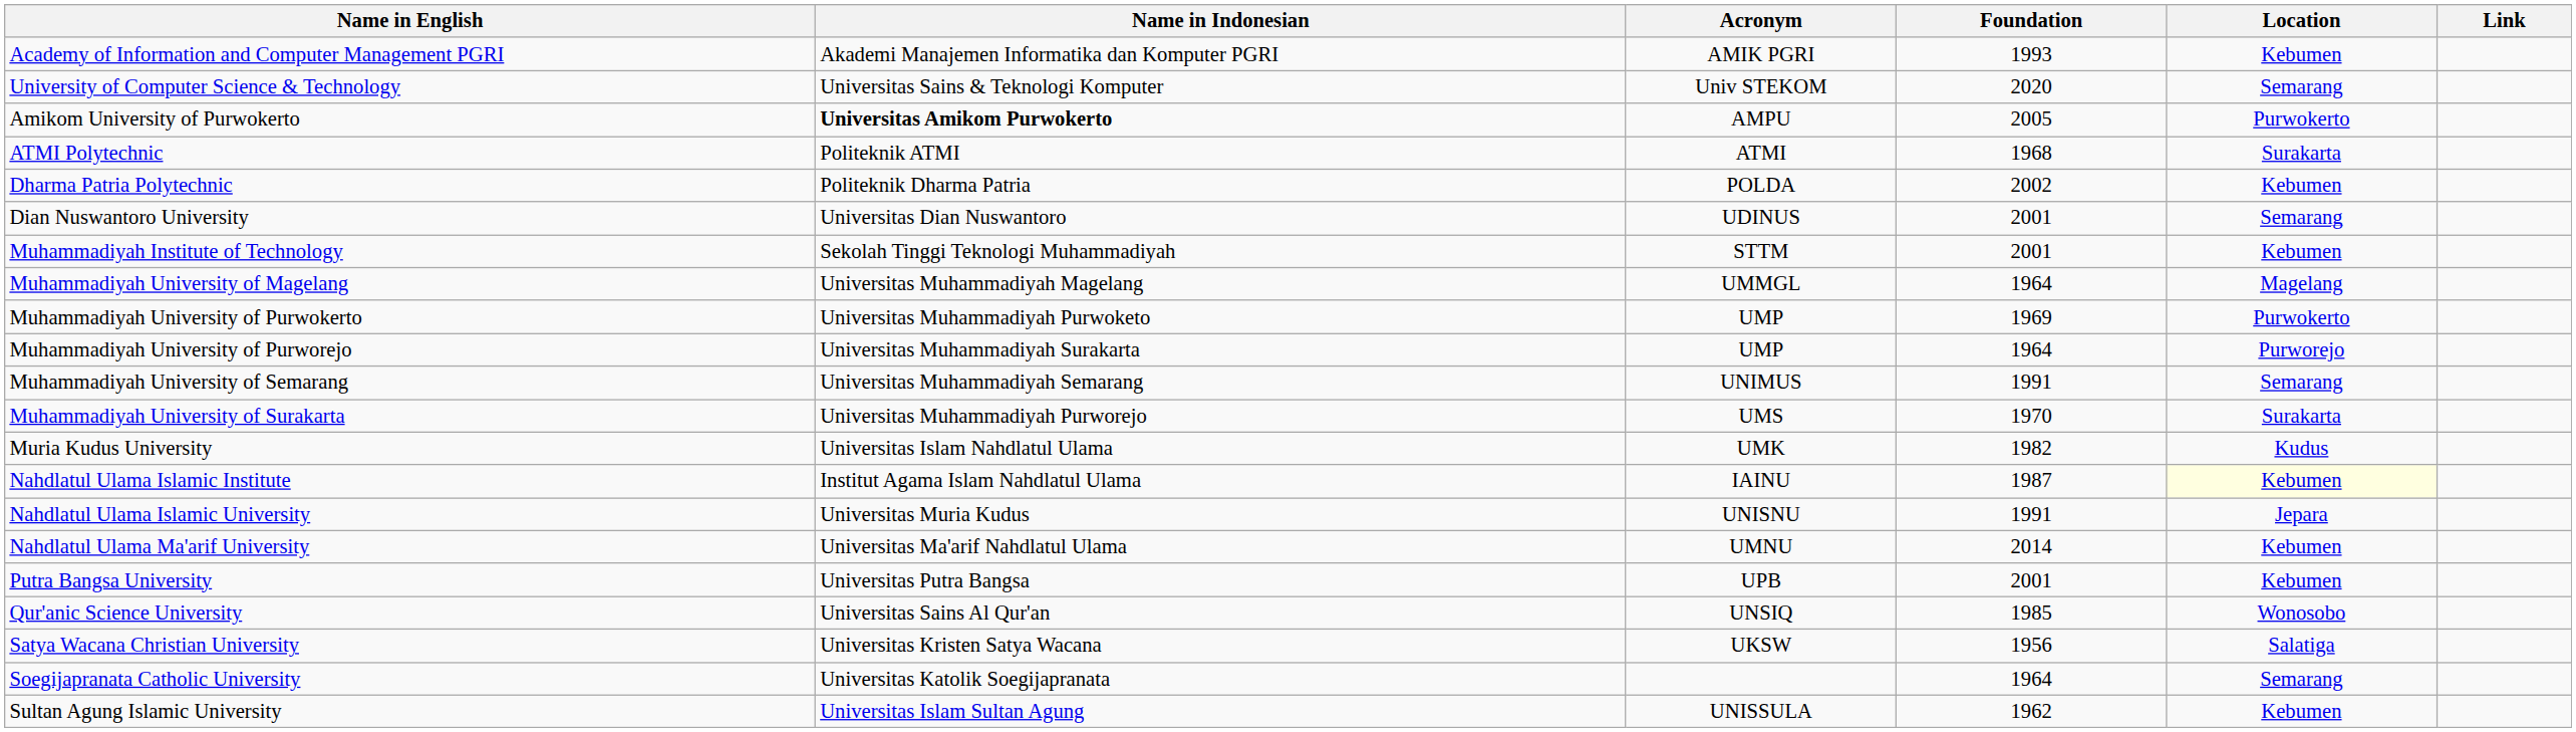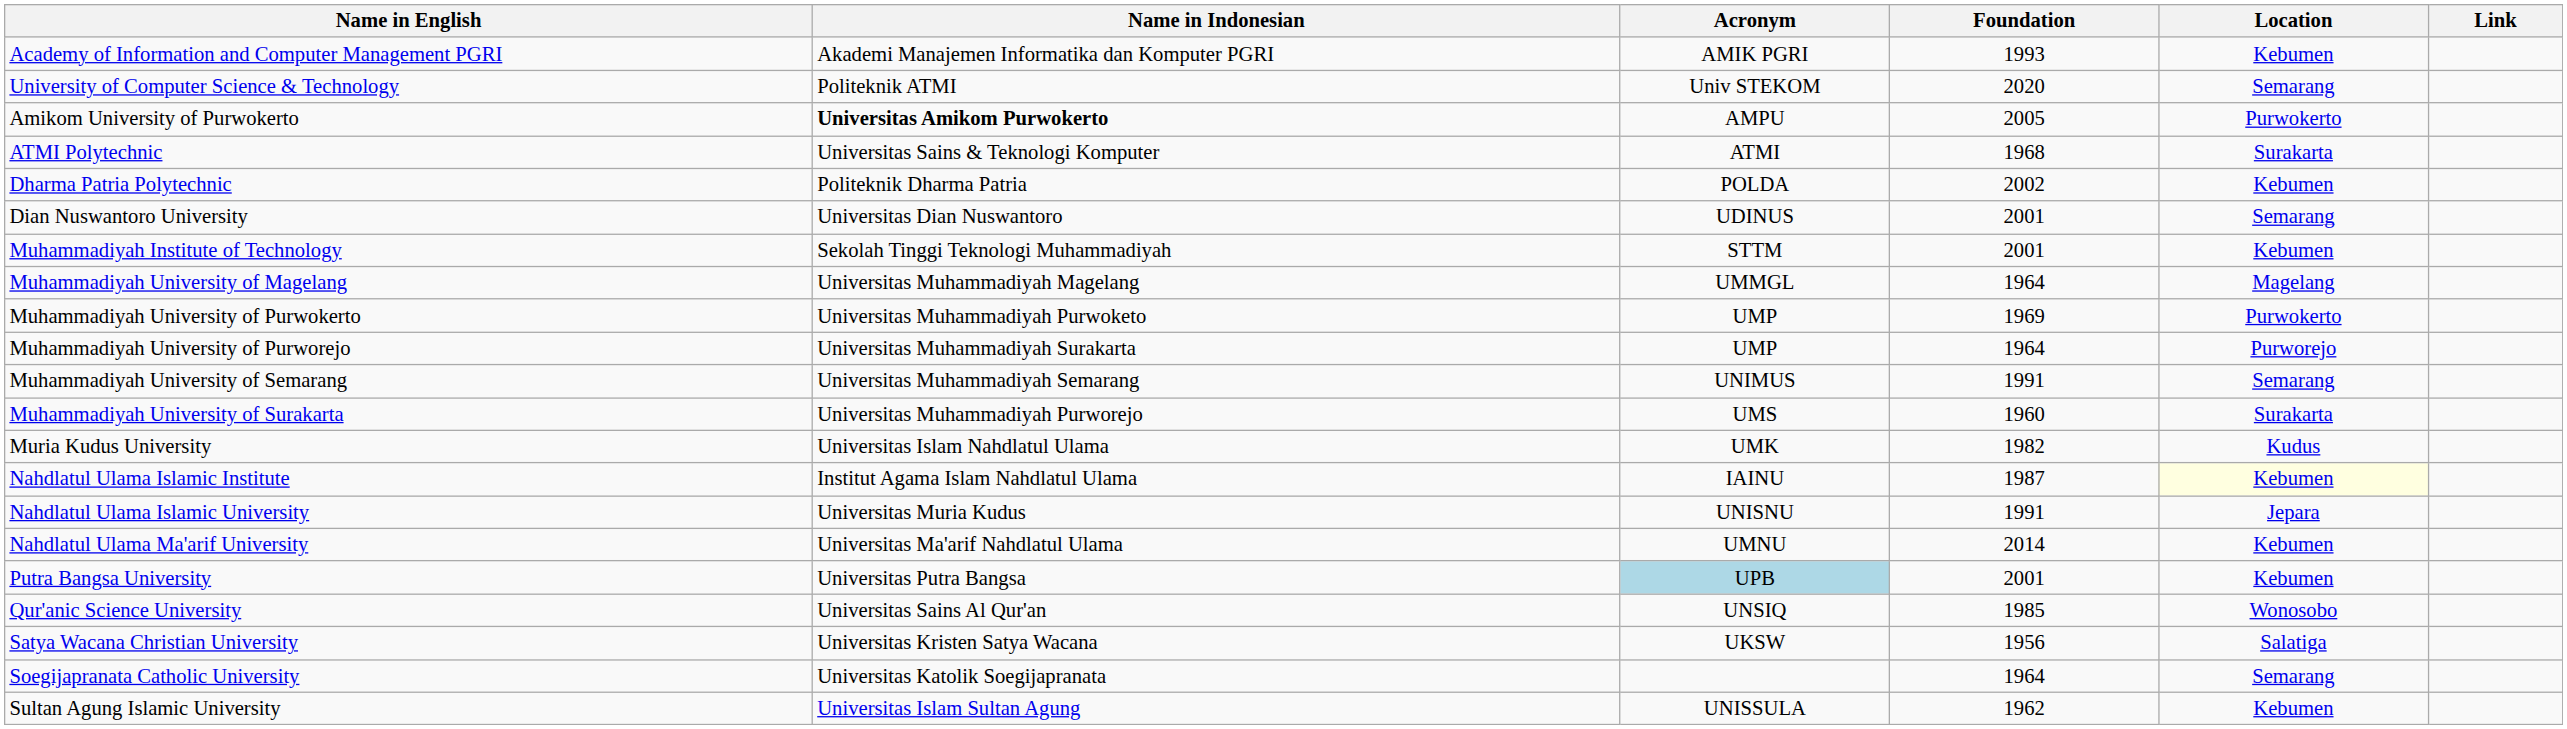University of Computer Science & Technology | Name in Indonesian: Universitas Sains & Teknologi Komputer -> Politeknik ATMI
ATMI Polytechnic | Name in Indonesian: Politeknik ATMI -> Universitas Sains & Teknologi Komputer
Muhammadiyah University of Surakarta | Foundation: 1970 -> 1960
Putra Bangsa University | Acronym: no background -> lightblue background
